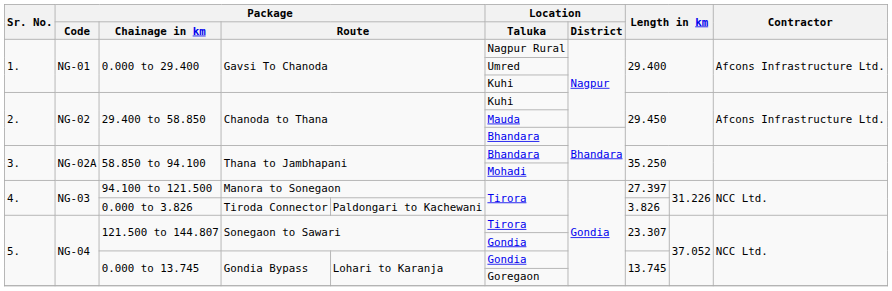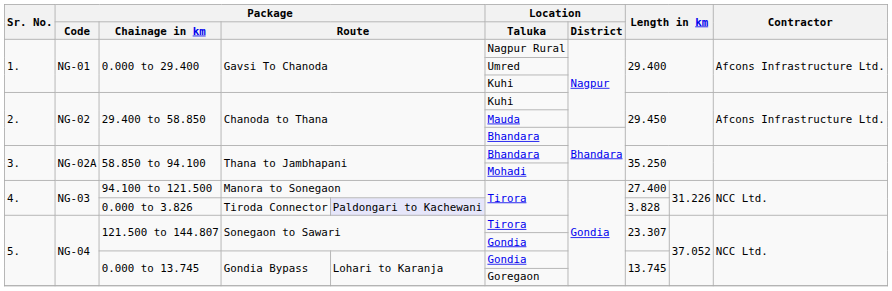94.100 to 121.500 | column 8: 27.397 -> 27.400
0.000 to 3.826 | column 5: no background -> lavender background
0.000 to 3.826 | column 8: 3.826 -> 3.828
